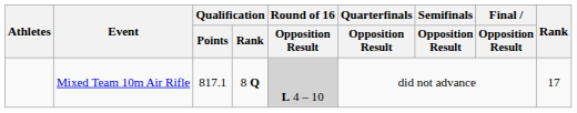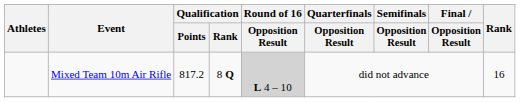Mixed Team 10m Air Rifle | Qualification / Points: 817.1 -> 817.2
Mixed Team 10m Air Rifle | Rank: 17 -> 16
